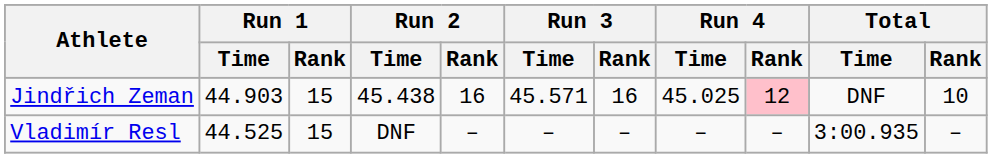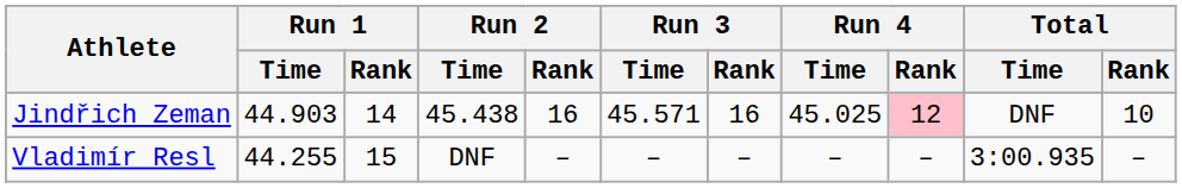Jindřich Zeman | Run 1 / Rank: 15 -> 14
Vladimír Resl | Run 1 / Time: 44.525 -> 44.255
